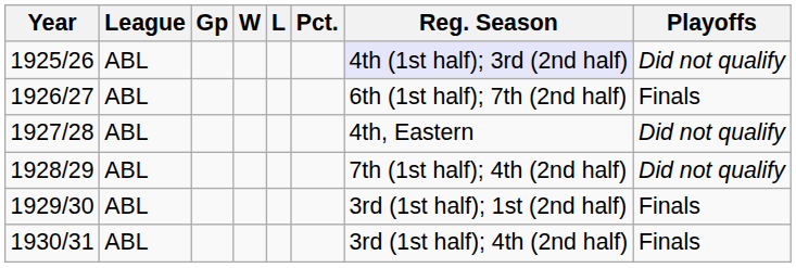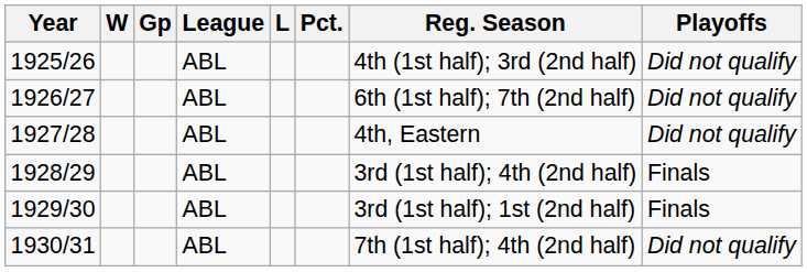columns swapped: League <-> W
1925/26 | Reg. Season: lavender background -> no background
1926/27 | Playoffs: Finals -> Did not qualify
1928/29 | Reg. Season: 7th (1st half); 4th (2nd half) -> 3rd (1st half); 4th (2nd half)
1928/29 | Playoffs: Did not qualify -> Finals
1930/31 | Reg. Season: 3rd (1st half); 4th (2nd half) -> 7th (1st half); 4th (2nd half)
1930/31 | Playoffs: Finals -> Did not qualify
